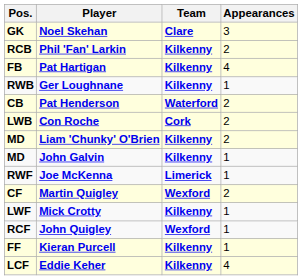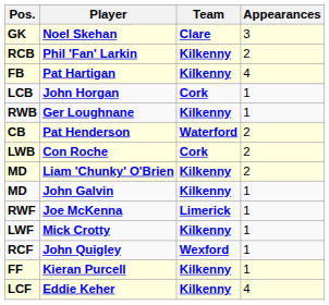+ row: LCB | John Horgan | Cork | 1
- row: CF | Martin Quigley | Wexford | 2
